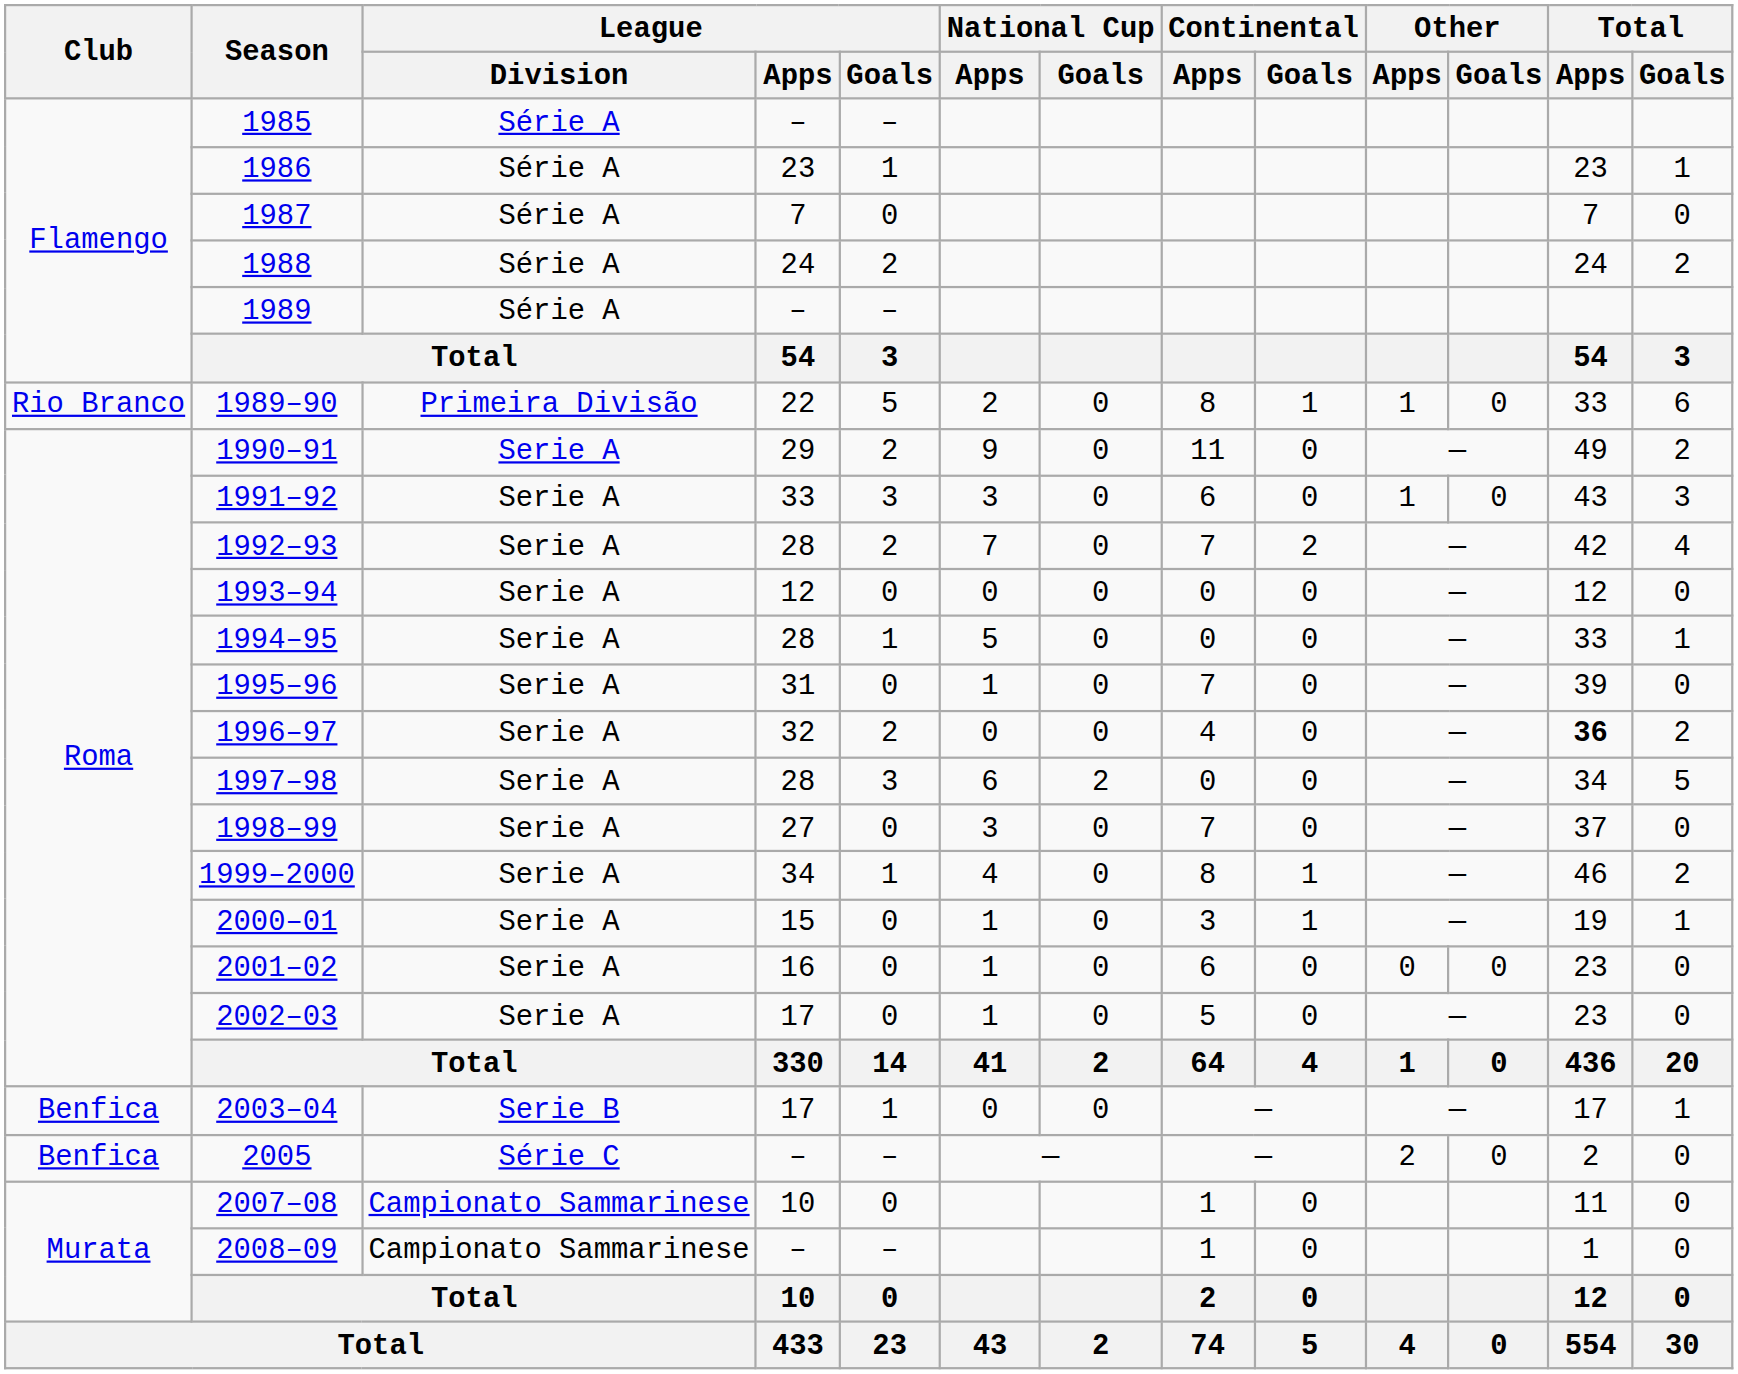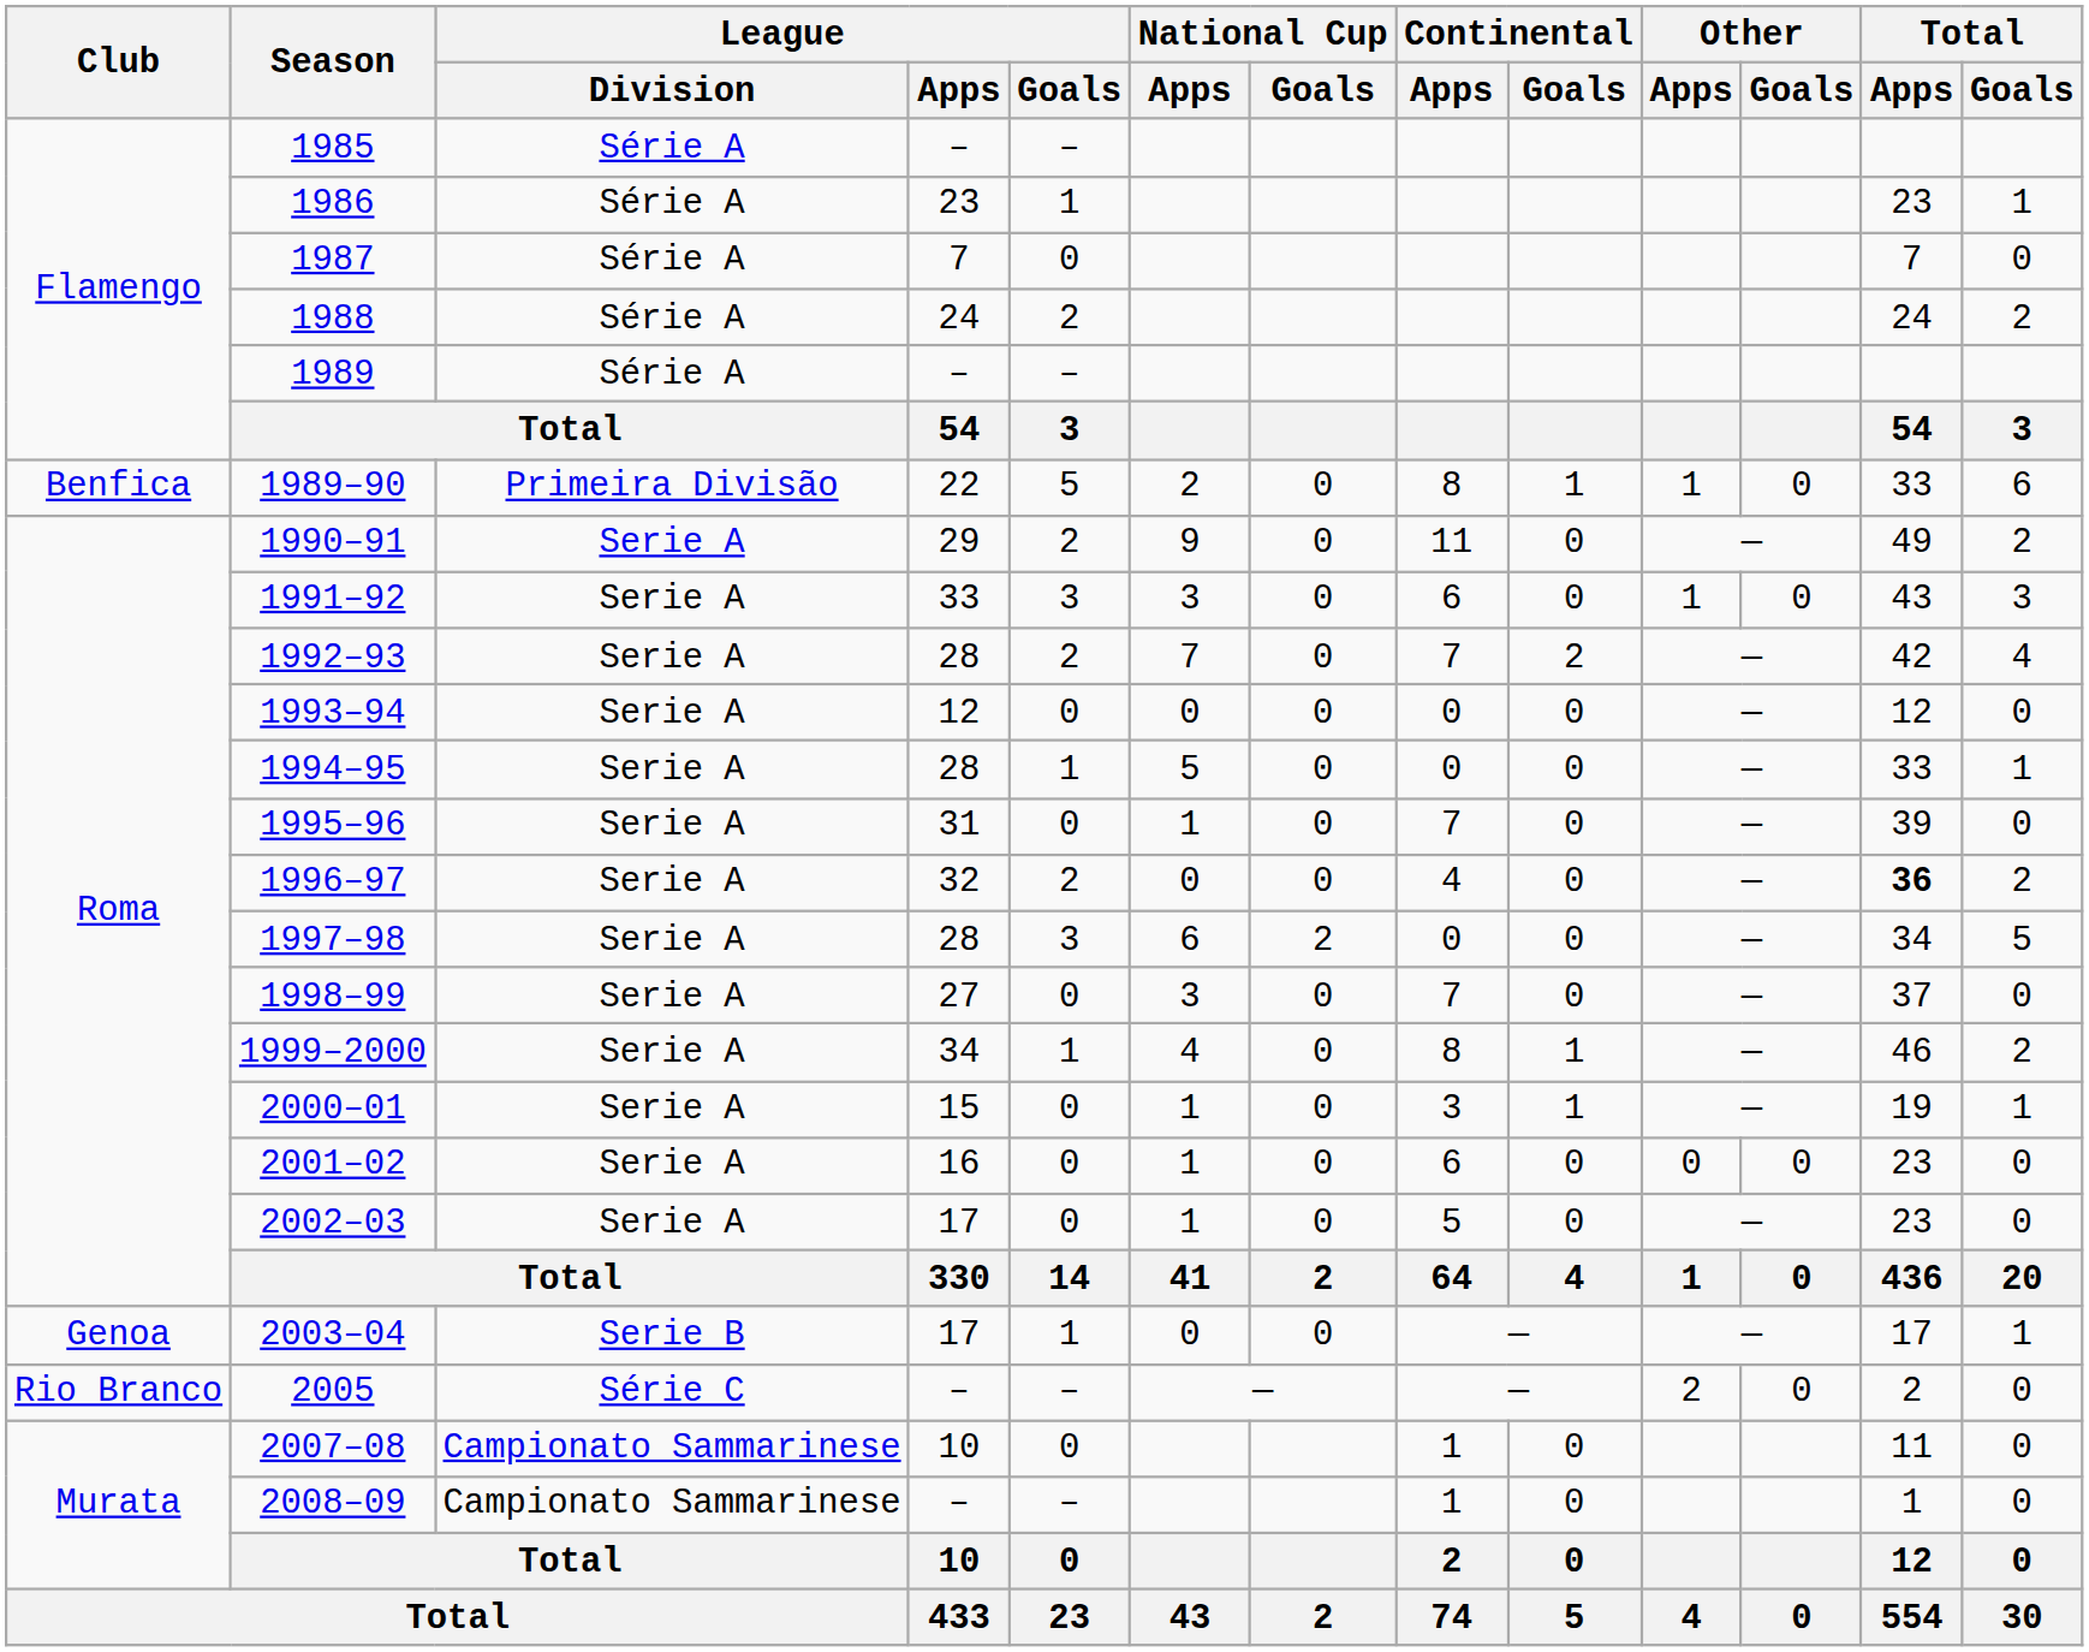1989–90 | Club: Rio Branco -> Benfica
2003–04 | Club: Benfica -> Genoa
2005 | Club: Benfica -> Rio Branco
